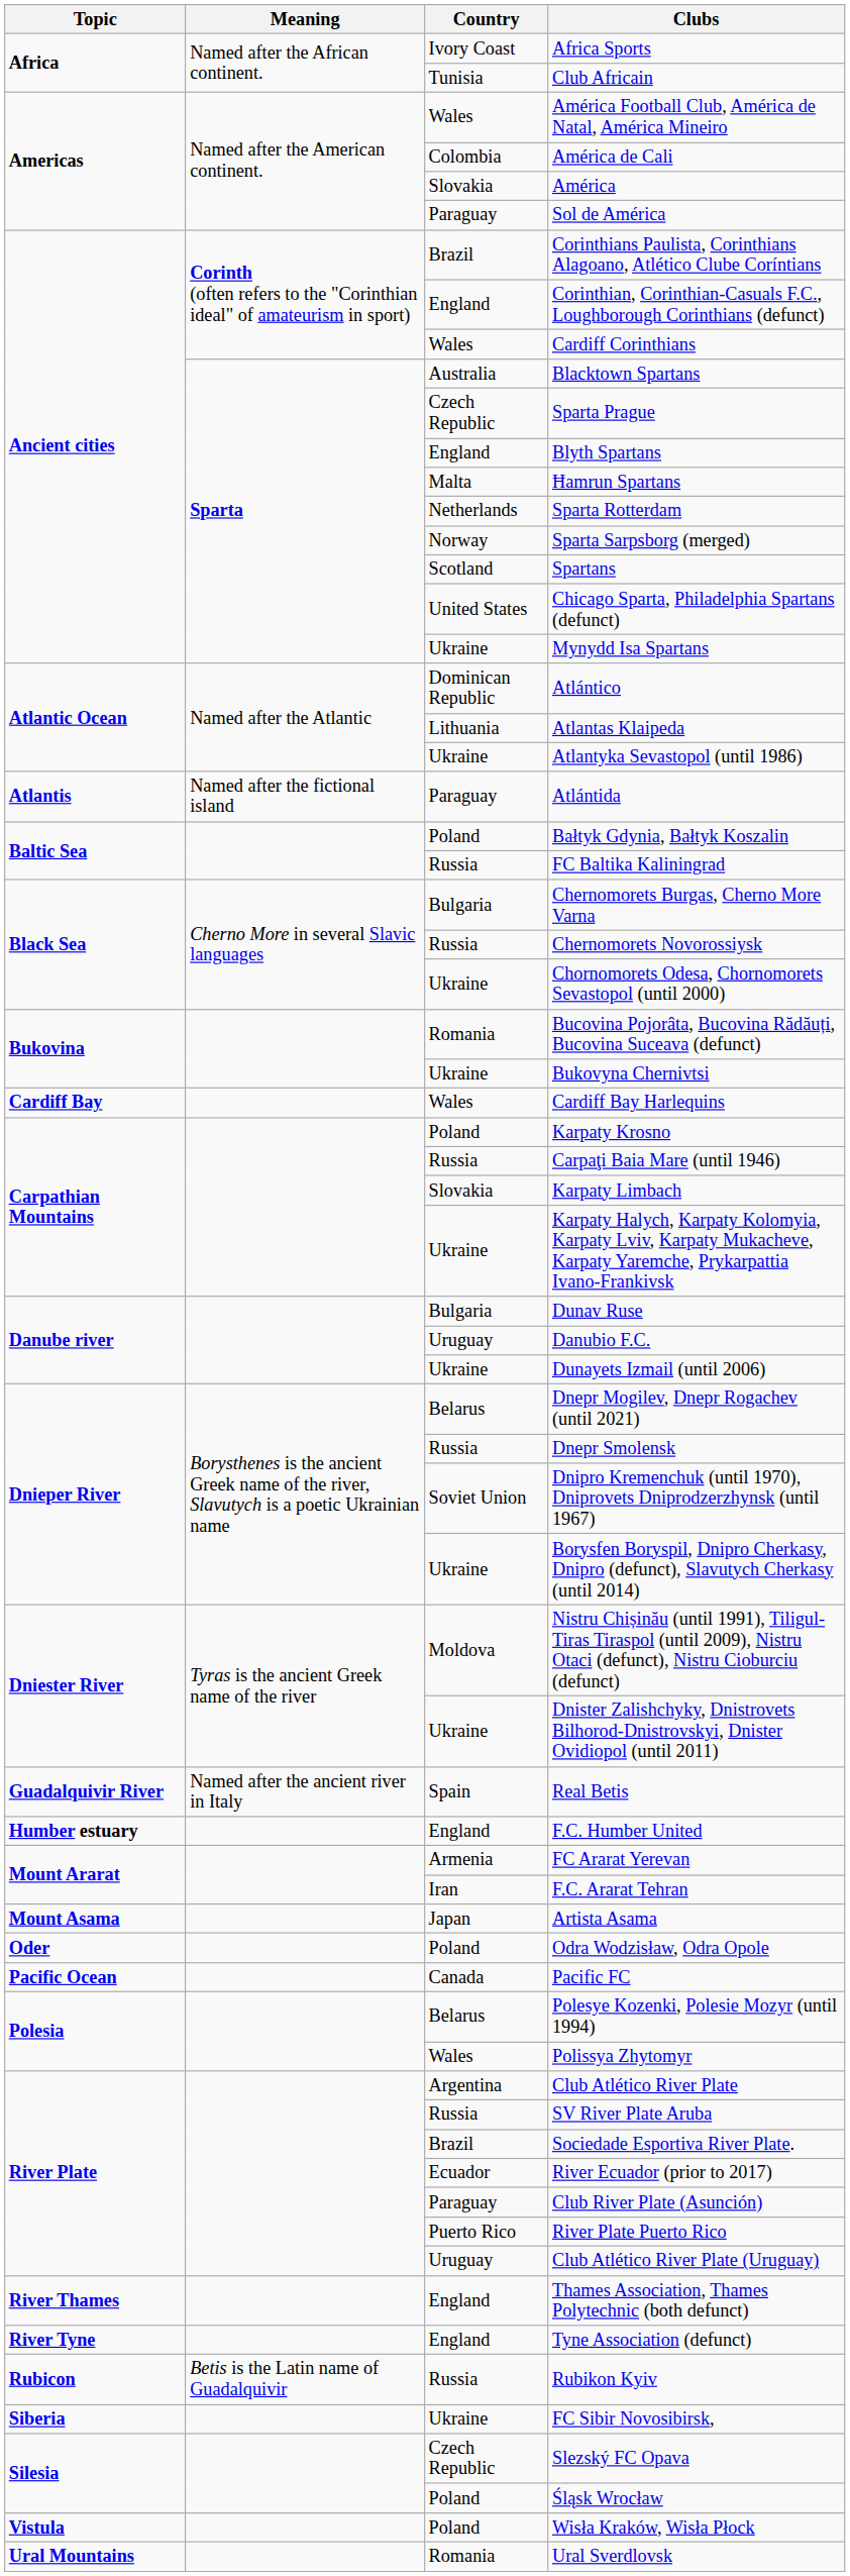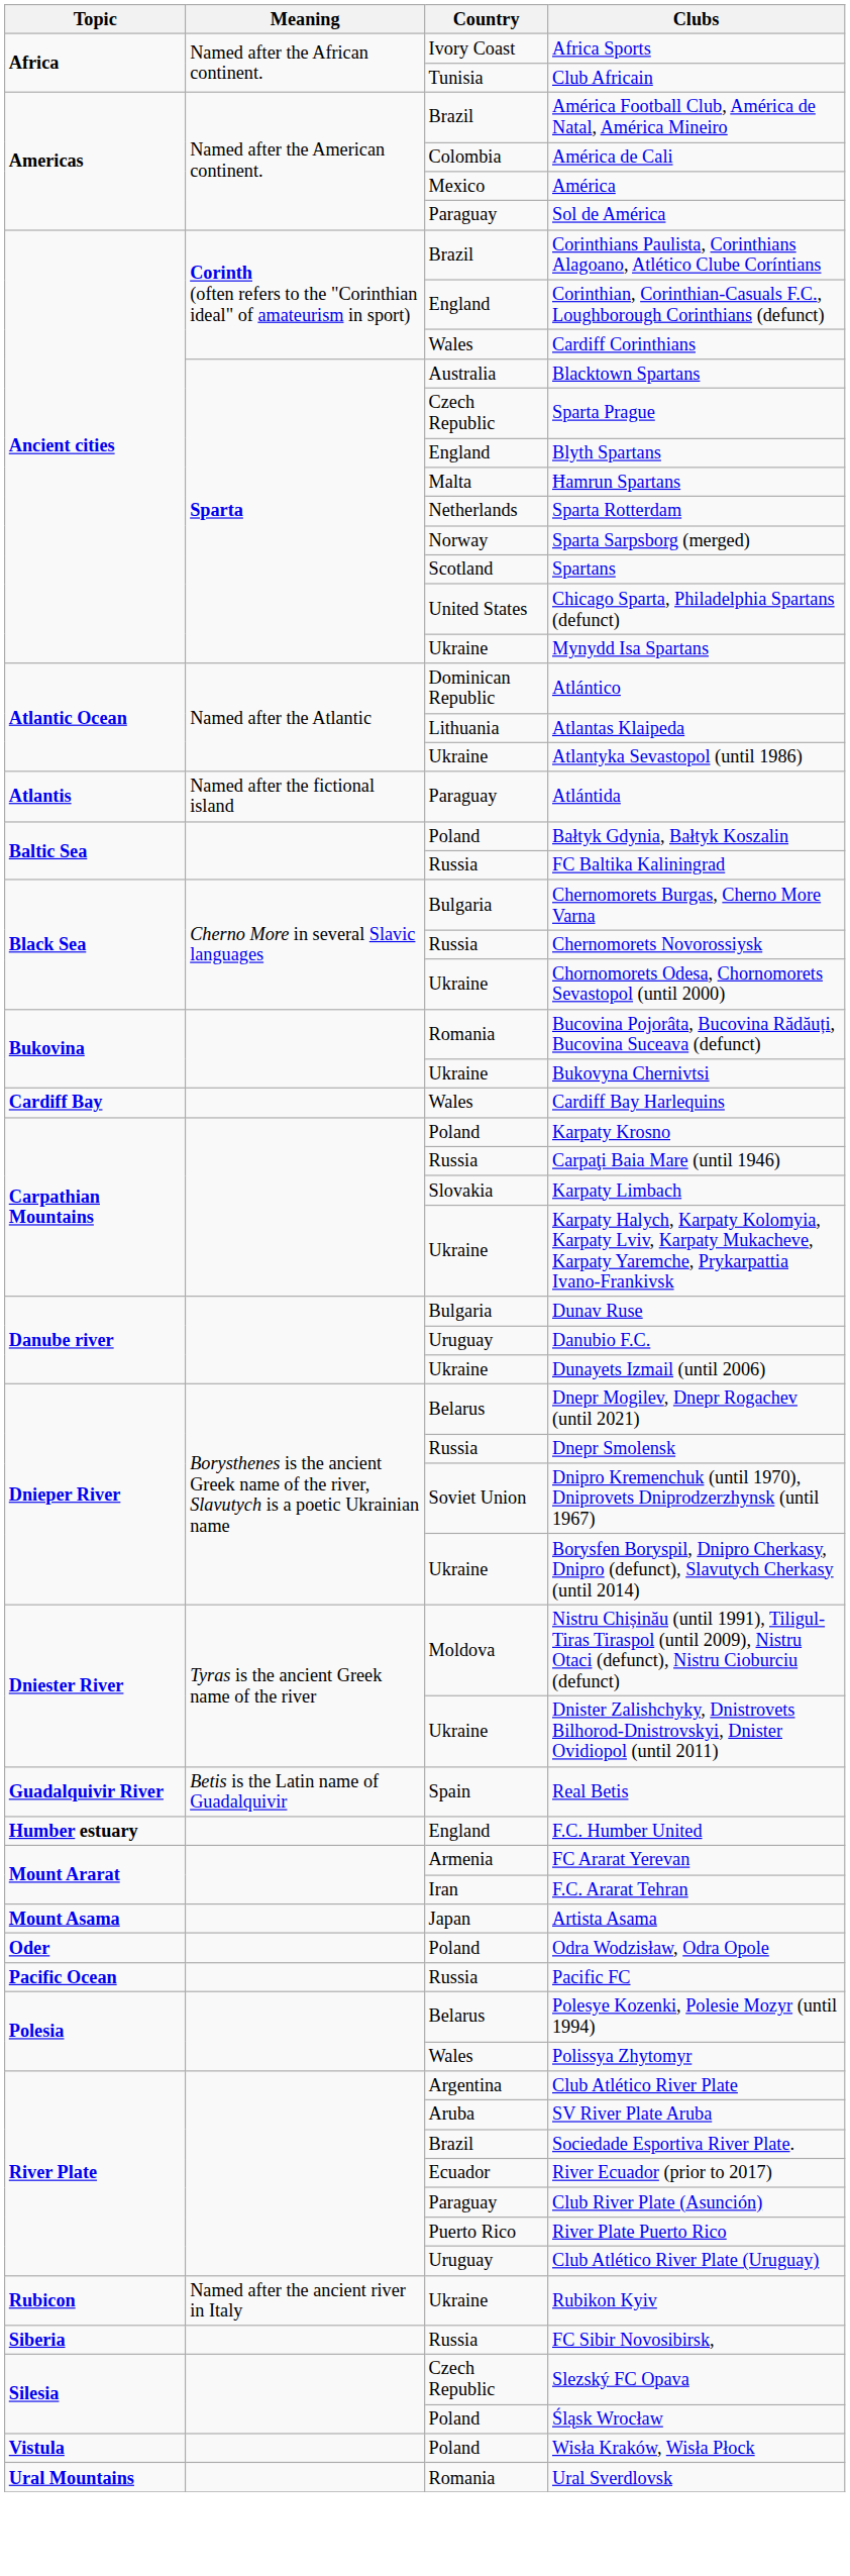América Football Club, América de Natal, América Mineiro | Country: Wales -> Brazil
América | Country: Slovakia -> Mexico
Real Betis | Meaning: Named after the ancient river in Italy -> Betis is the Latin name of Guadalquivir
Pacific FC | Country: Canada -> Russia
SV River Plate Aruba | Country: Russia -> Aruba
- row: River Thames | England | Thames Association, Thames Polytechnic (both defunct)
- row: River Tyne | England | Tyne Association (defunct)
Rubikon Kyiv | Meaning: Betis is the Latin name of Guadalquivir -> Named after the ancient river in Italy
Rubikon Kyiv | Country: Russia -> Ukraine
FC Sibir Novosibirsk, | Country: Ukraine -> Russia
